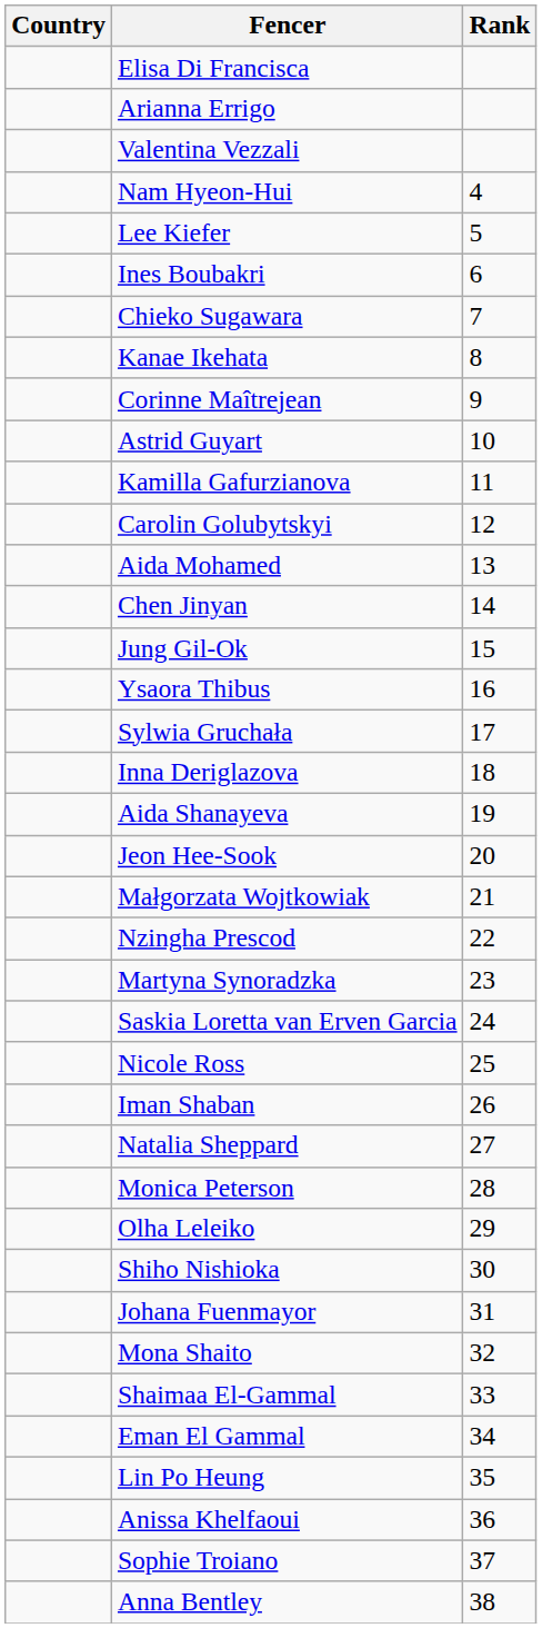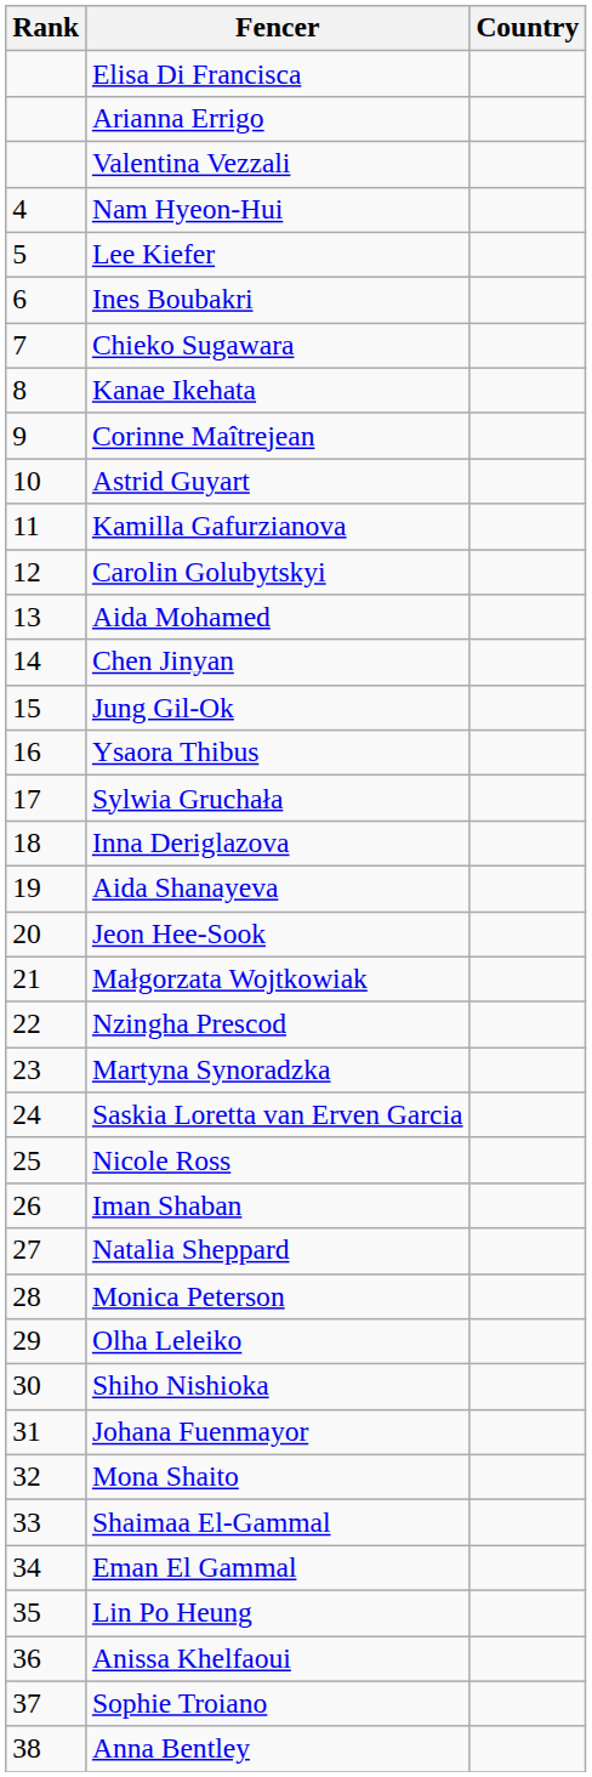columns swapped: Rank <-> Country
